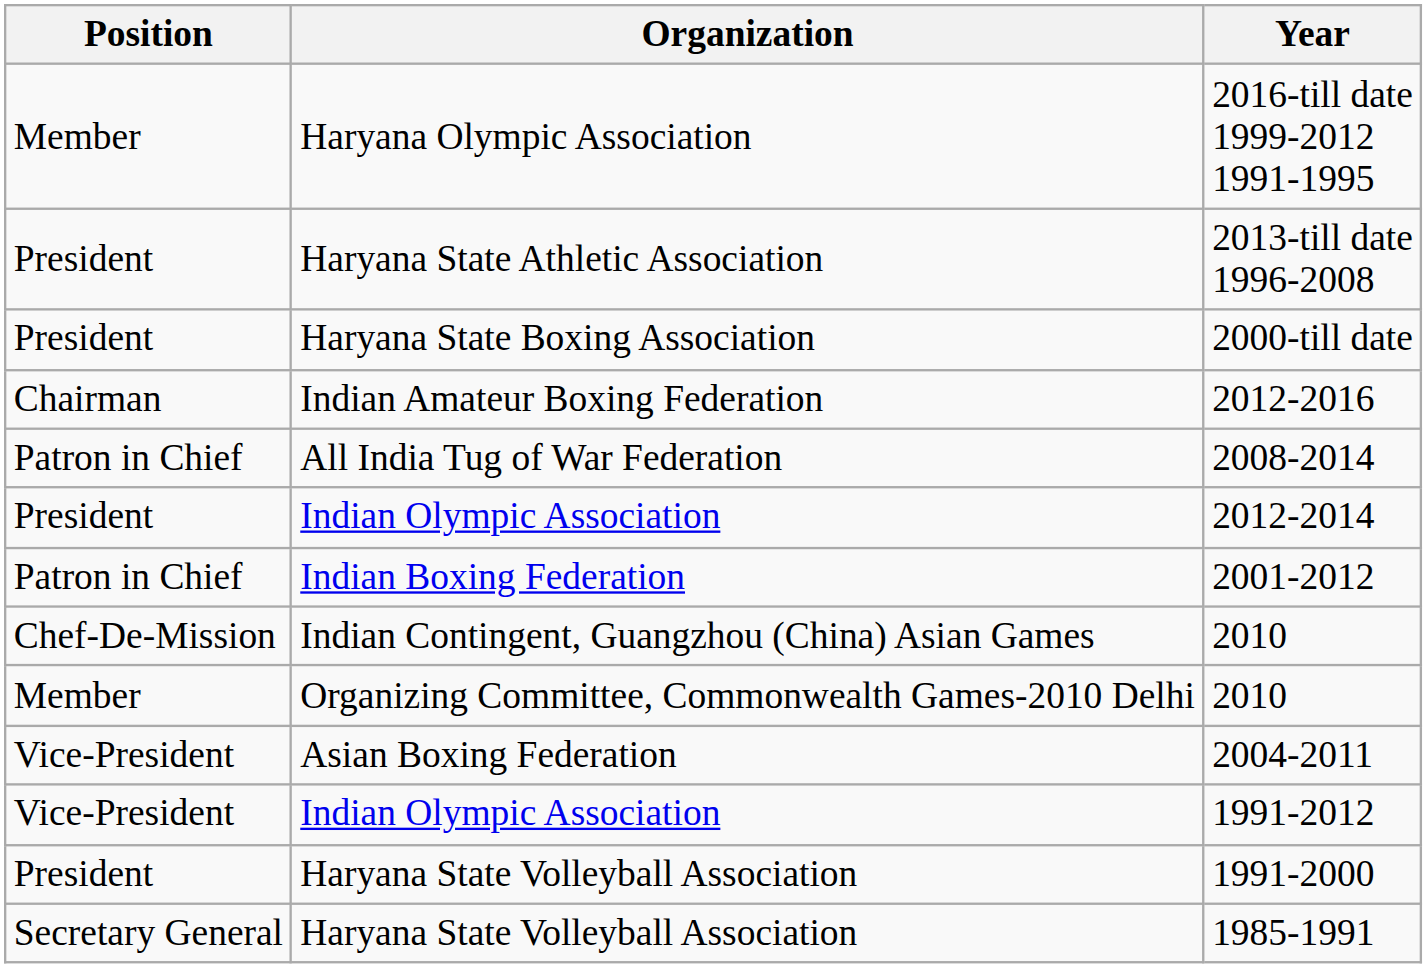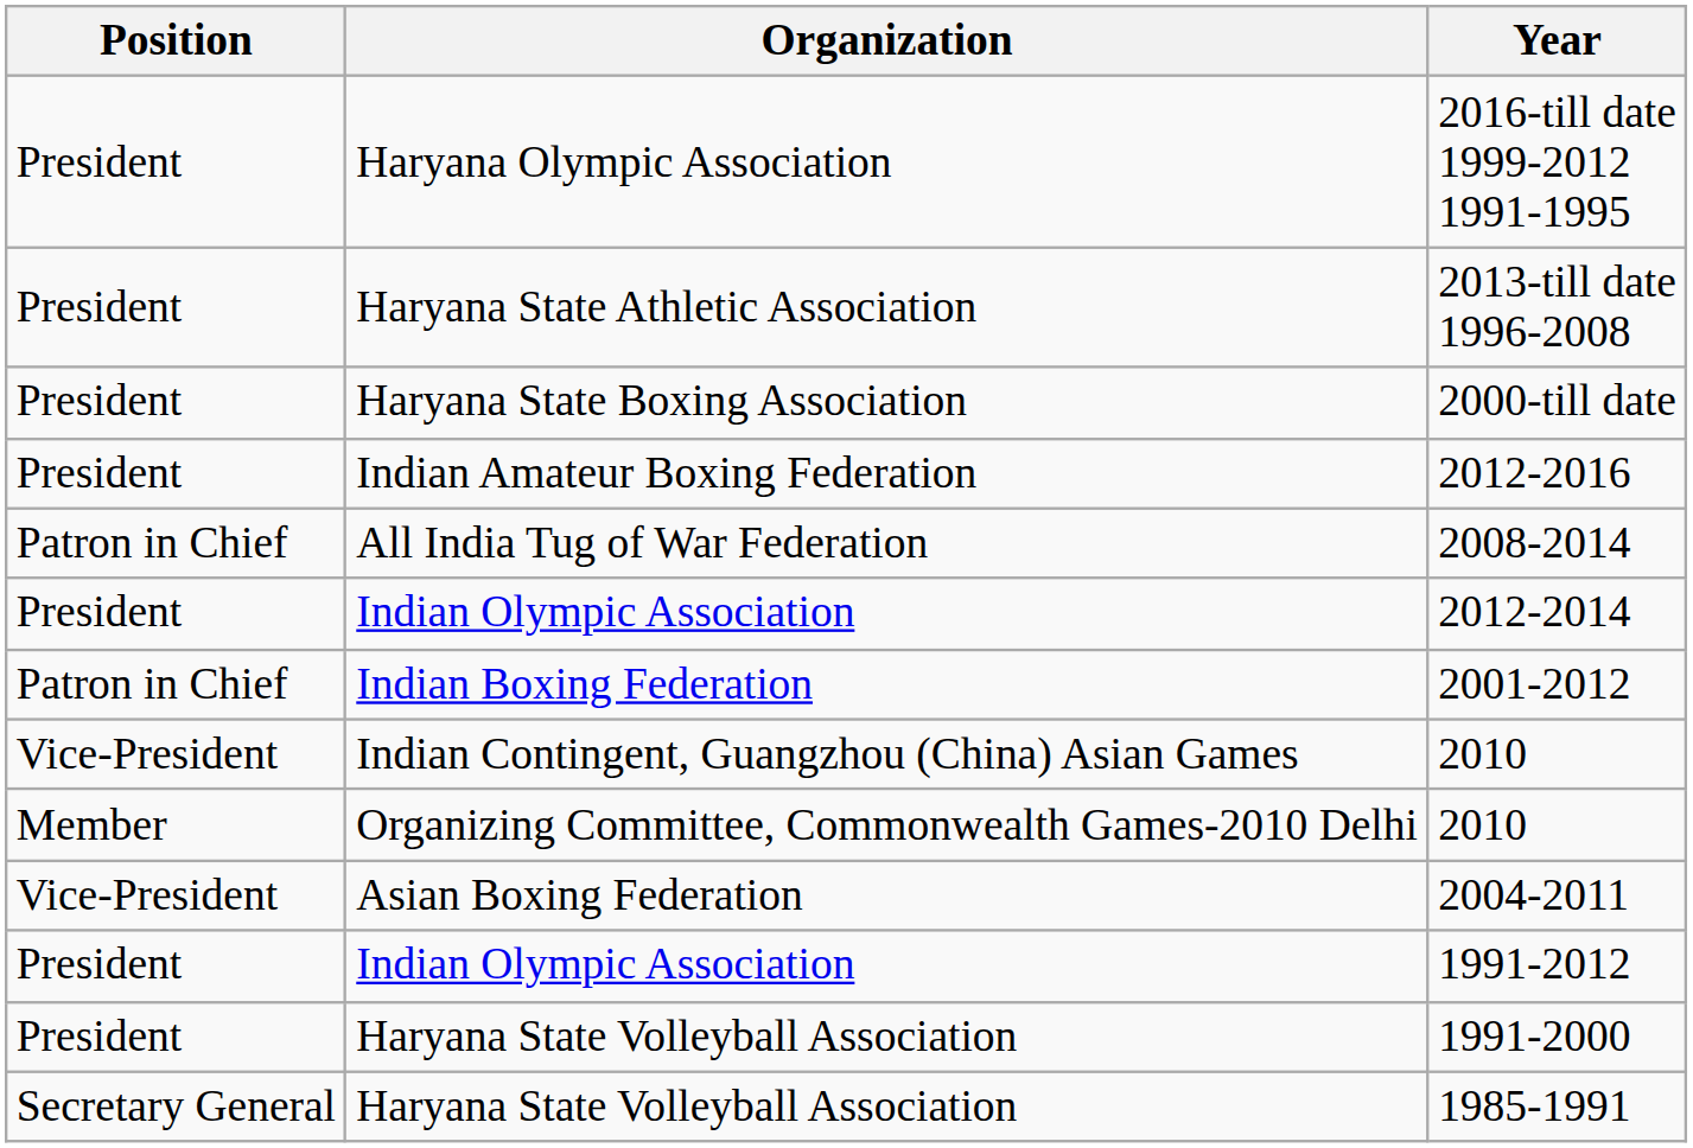2016-till date 1999-2012 1991-1995 | Position: Member -> President
2012-2016 | Position: Chairman -> President
Indian Contingent, Guangzhou (China) Asian Games / 2010 | Position: Chef-De-Mission -> Vice-President
1991-2012 | Position: Vice-President -> President
